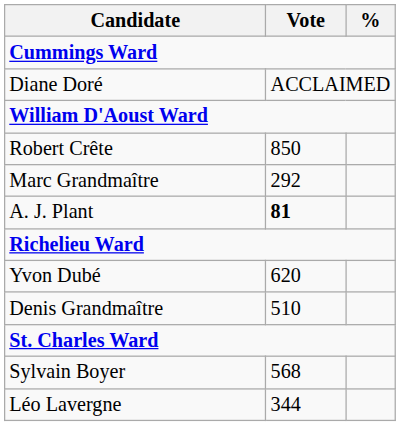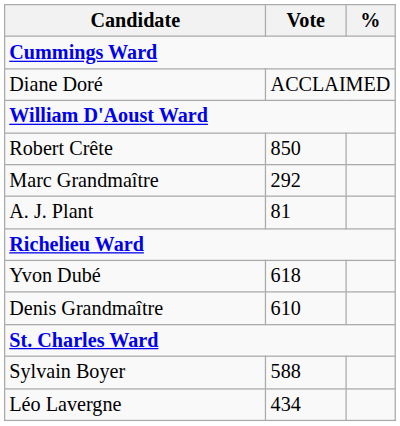A. J. Plant | Vote: bold -> normal
Yvon Dubé | Vote: 620 -> 618
Denis Grandmaître | Vote: 510 -> 610
Sylvain Boyer | Vote: 568 -> 588
Léo Lavergne | Vote: 344 -> 434
